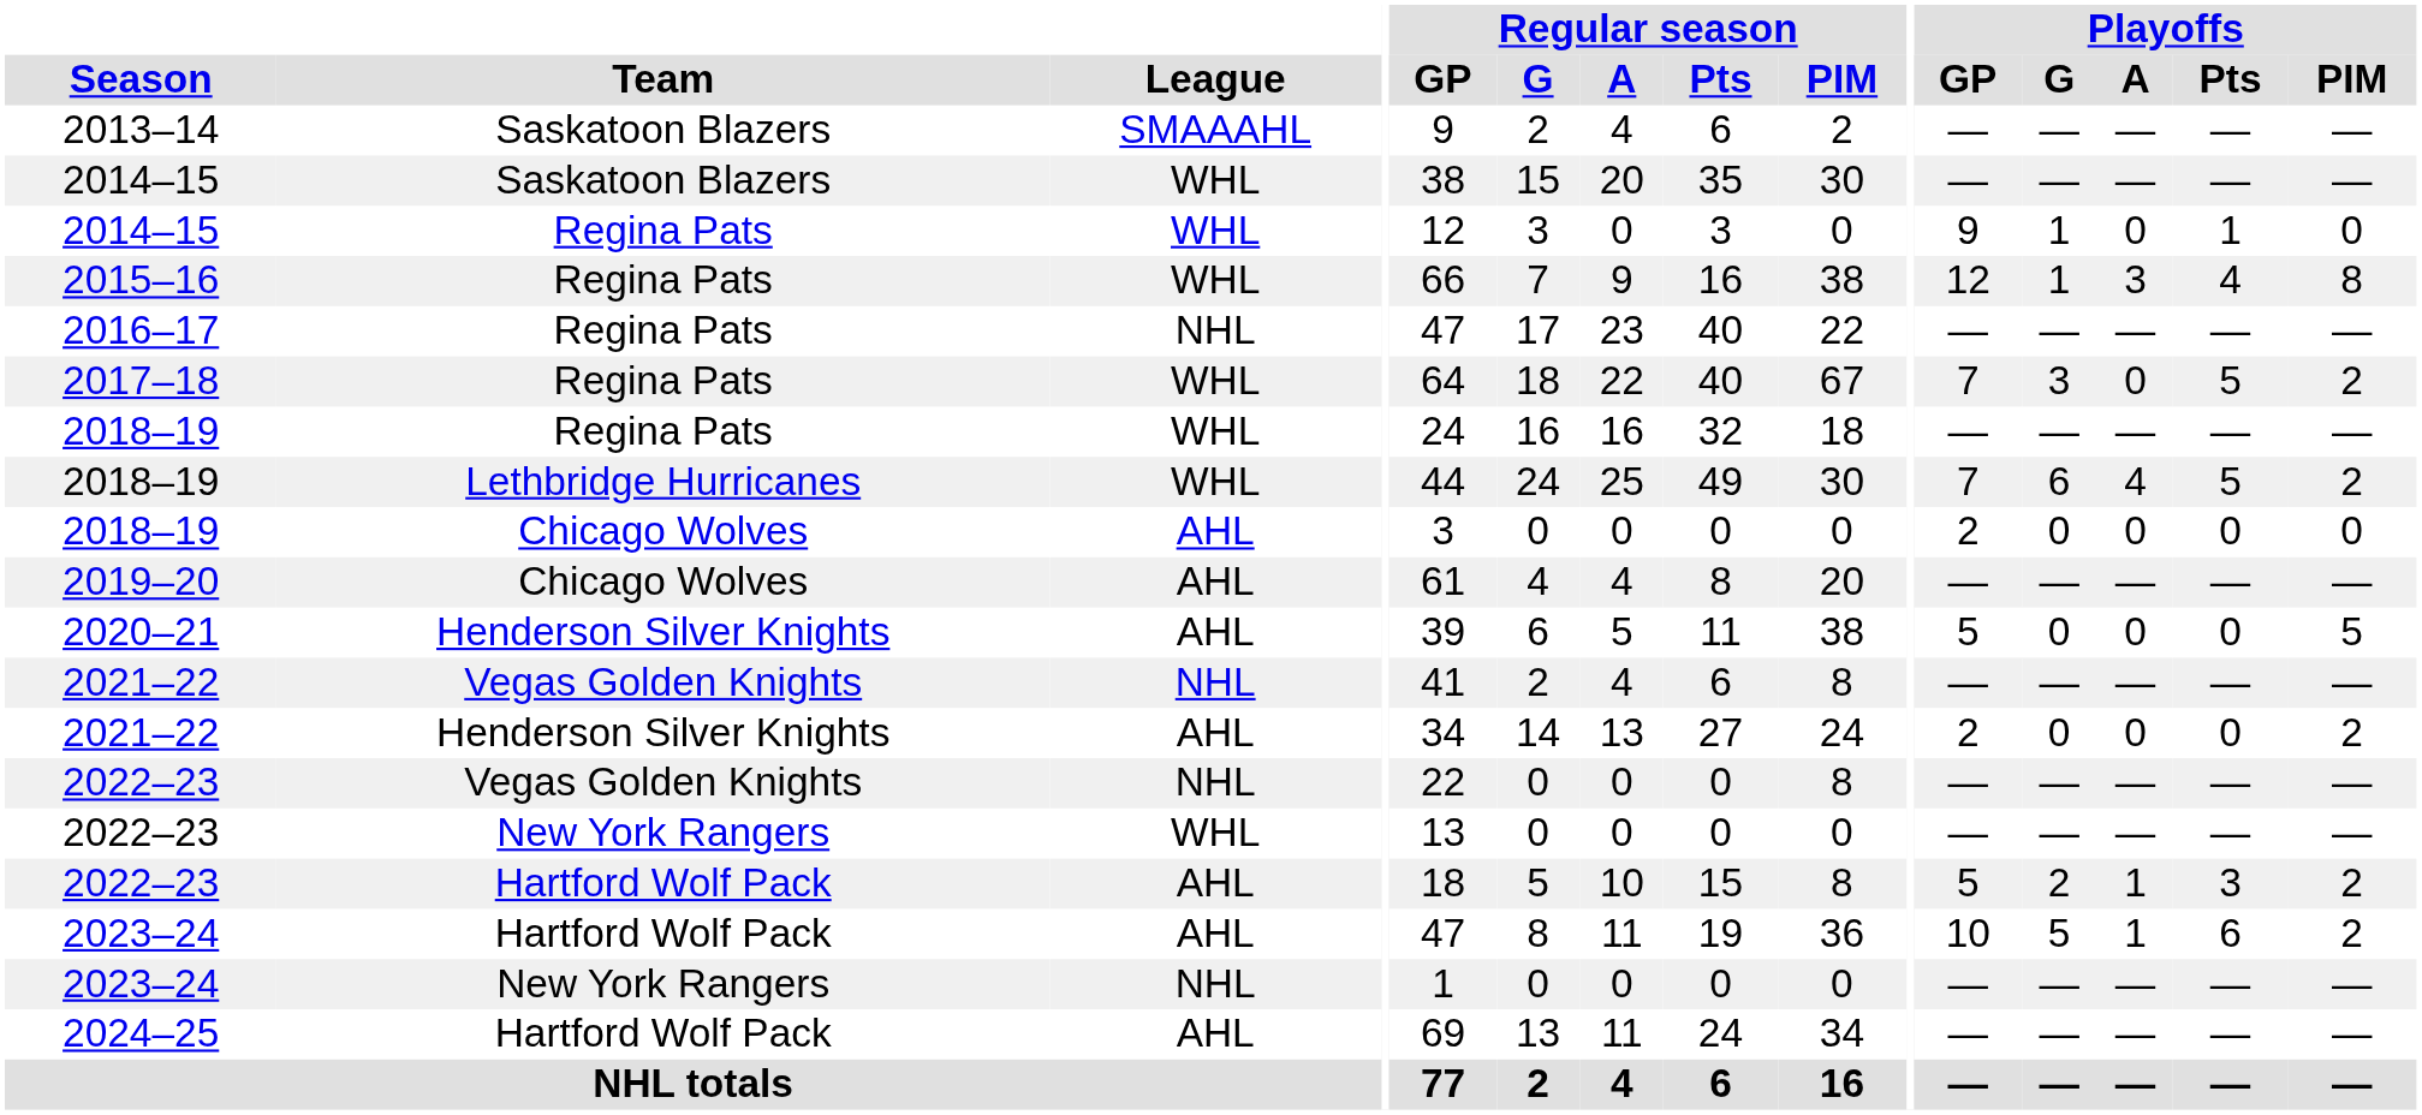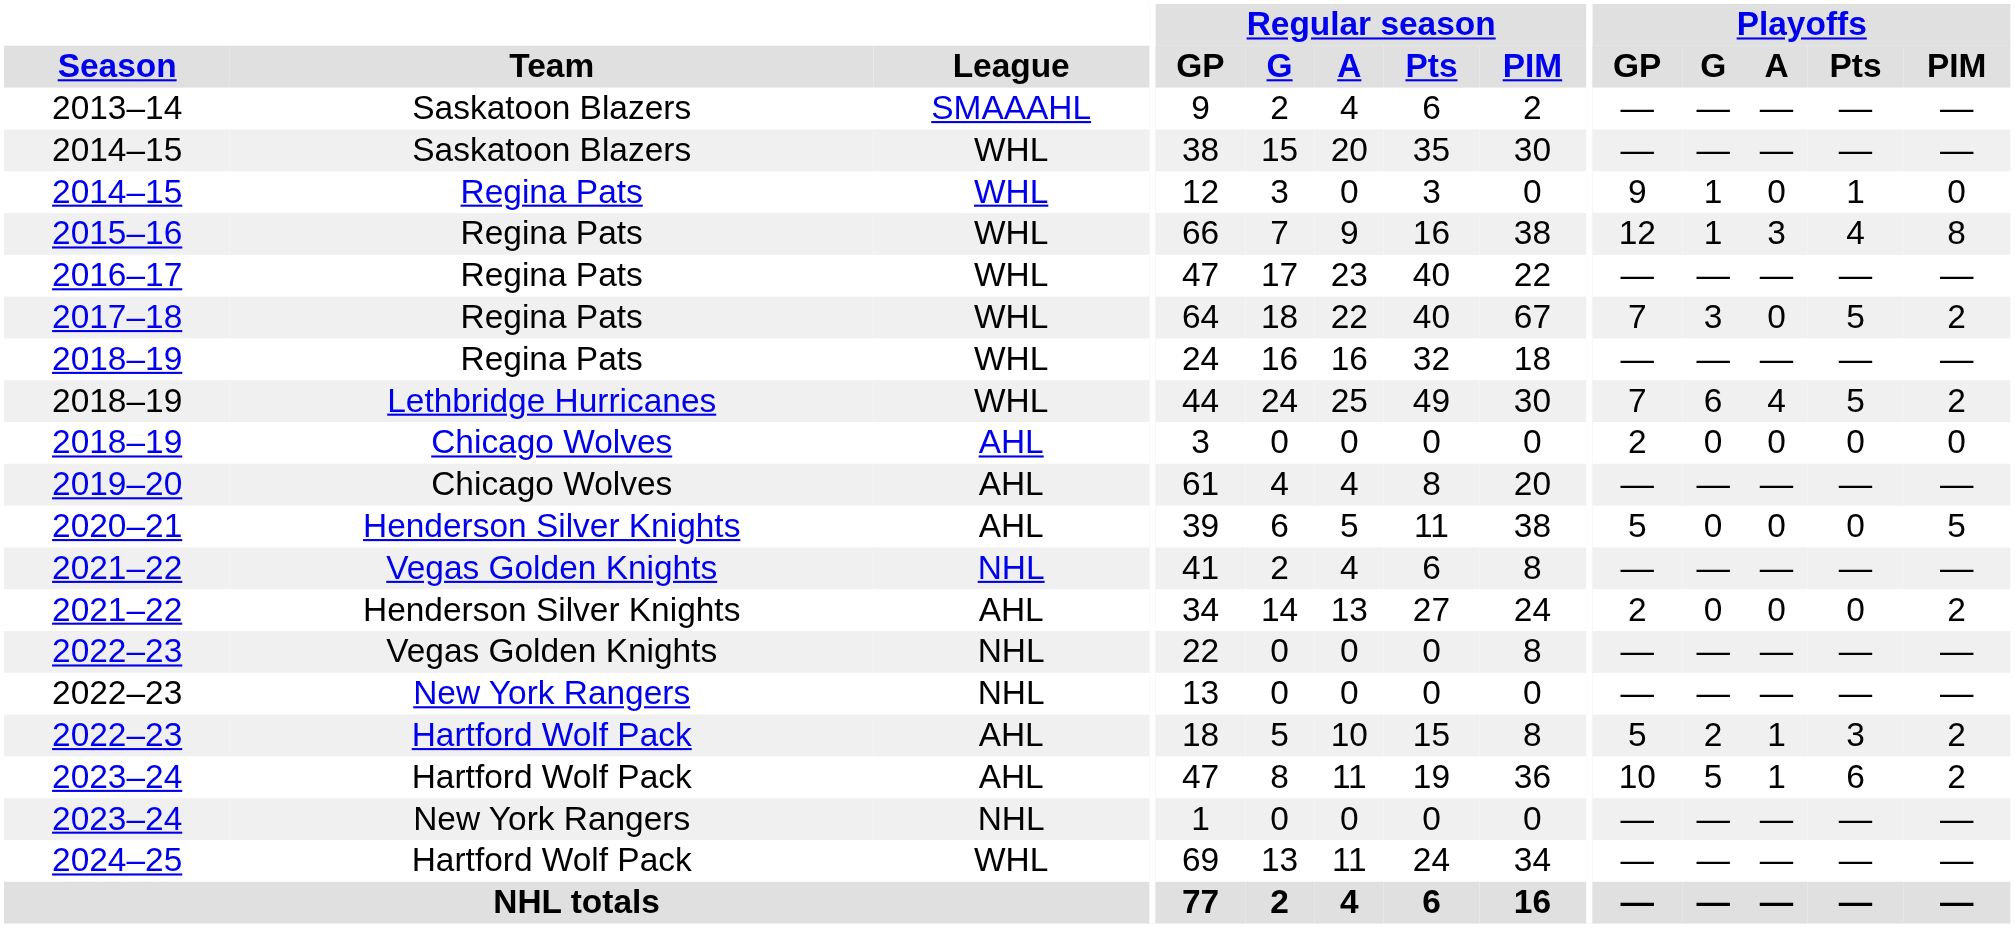2016–17 | League: NHL -> WHL
2022–23 / New York Rangers | League: WHL -> NHL
2024–25 | League: AHL -> WHL
